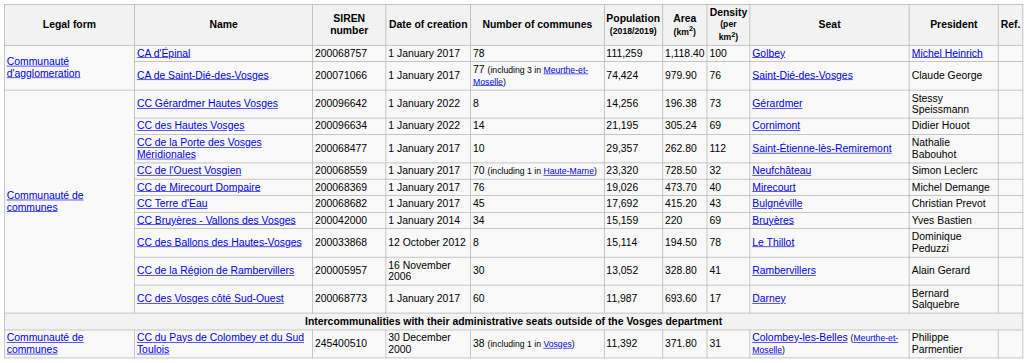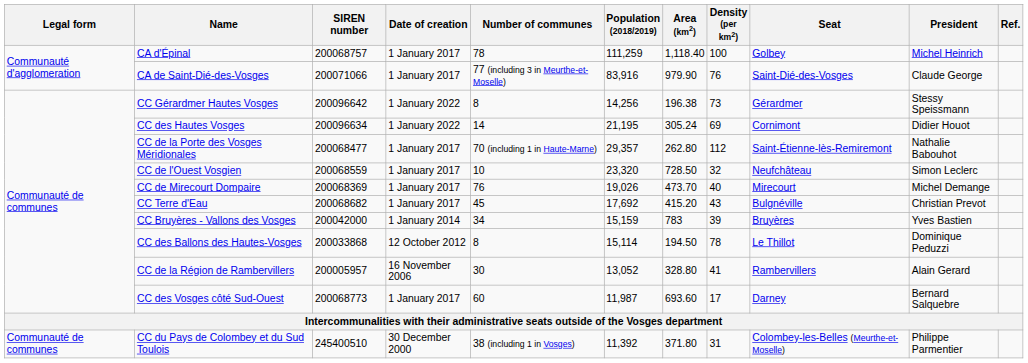CA de Saint-Dié-des-Vosges | Population (2018/2019): 74,424 -> 83,916
CC de la Porte des Vosges Méridionales | Number of communes: 10 -> 70 (including 1 in Haute-Marne)
CC de l'Ouest Vosgien | Number of communes: 70 (including 1 in Haute-Marne) -> 10
CC Bruyères - Vallons des Vosges | Area (km2): 220 -> 783
CC Bruyères - Vallons des Vosges | Density (per km2): 69 -> 39
